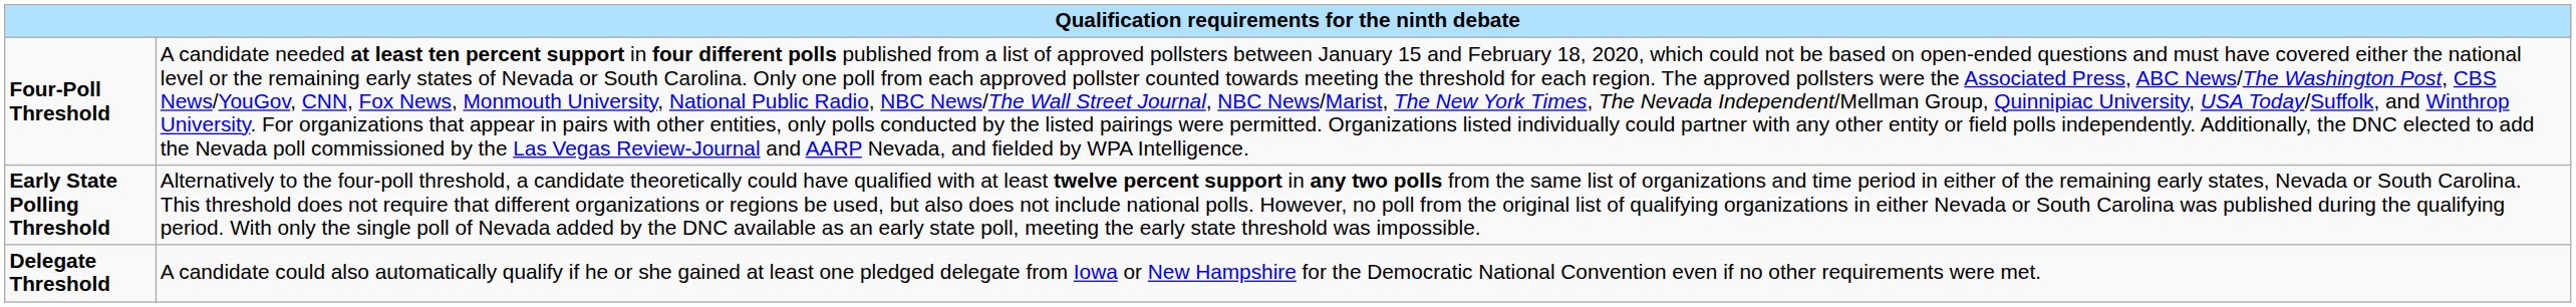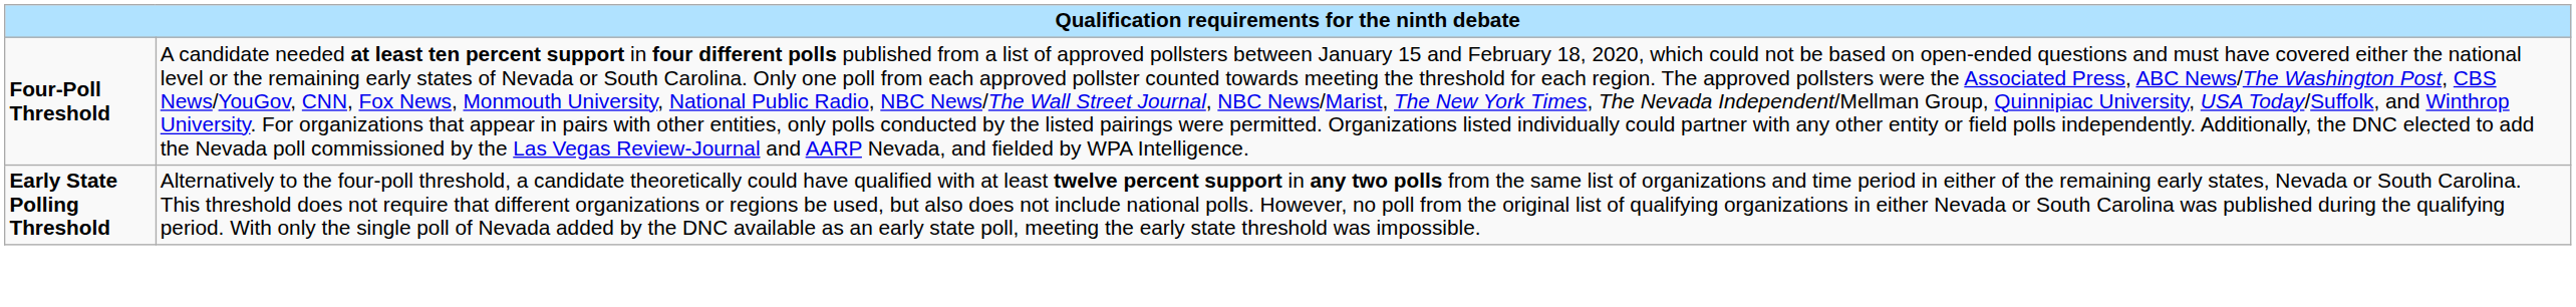- row: Delegate Threshold | A candidate could also automatically qualify if he or she gained at least one pledged delegate from Iowa or New Hampshire for the Democratic National Convention even if no other requirements were met.
